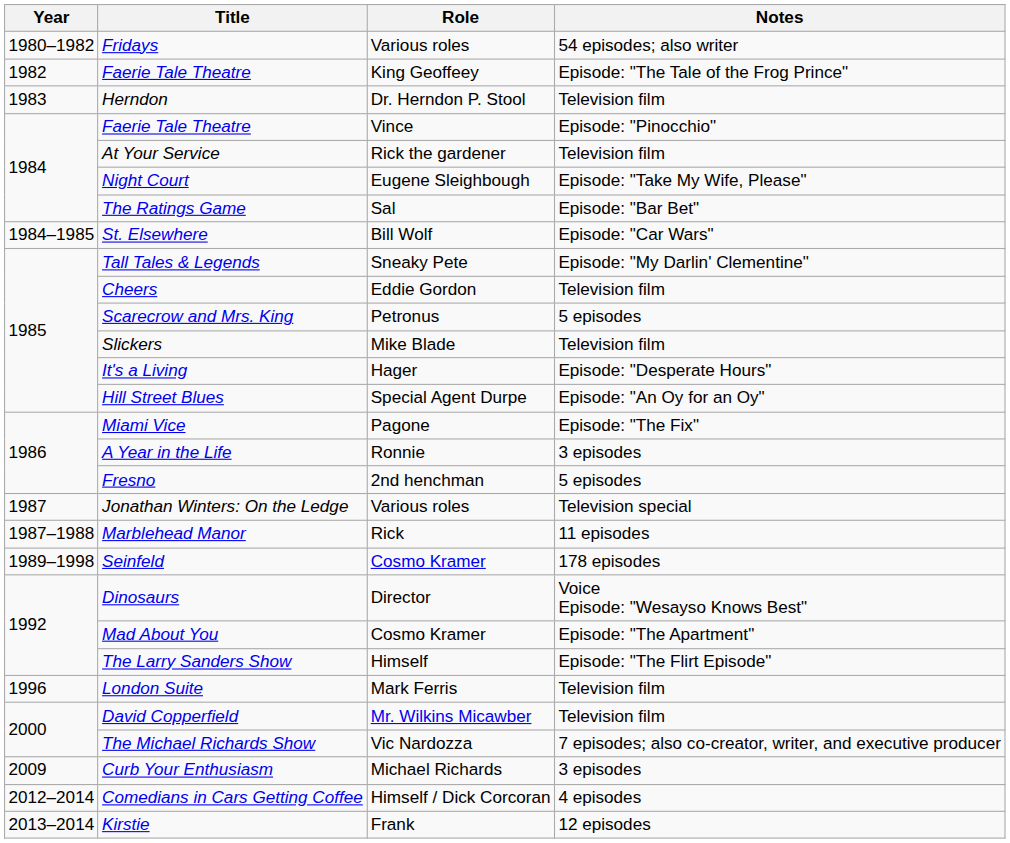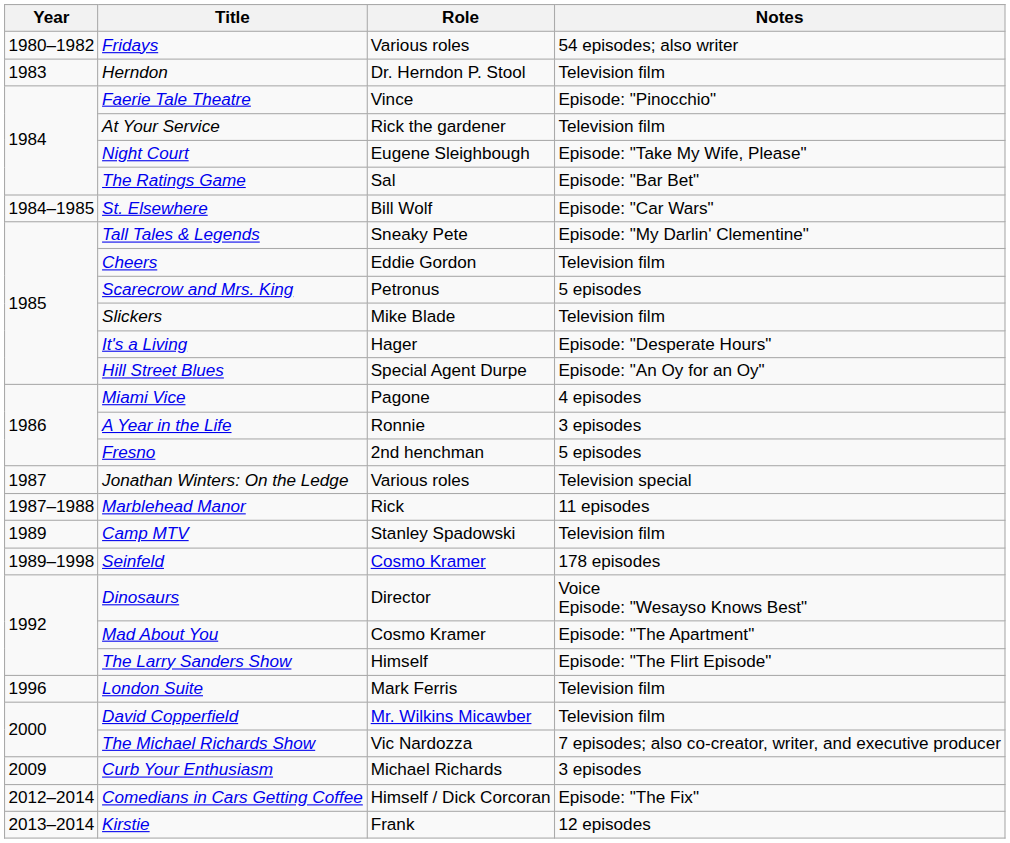- row: 1982 | Faerie Tale Theatre | King Geoffeey | Episode: "The Tale of the Frog Prince"
Miami Vice | Notes: Episode: "The Fix" -> 4 episodes
+ row: 1989 | Camp MTV | Stanley Spadowski | Television film
Comedians in Cars Getting Coffee | Notes: 4 episodes -> Episode: "The Fix"
